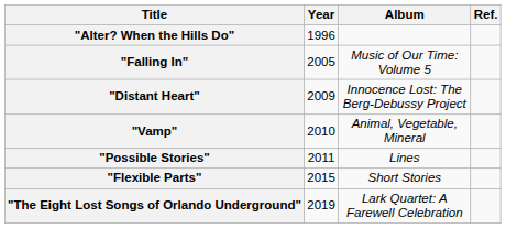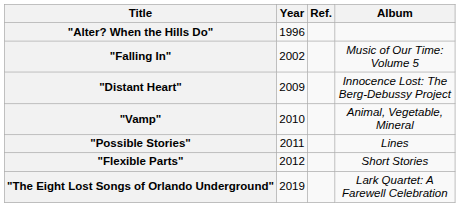columns swapped: Album <-> Ref.
"Falling In" | Year: 2005 -> 2002
"Flexible Parts" | Year: 2015 -> 2012
